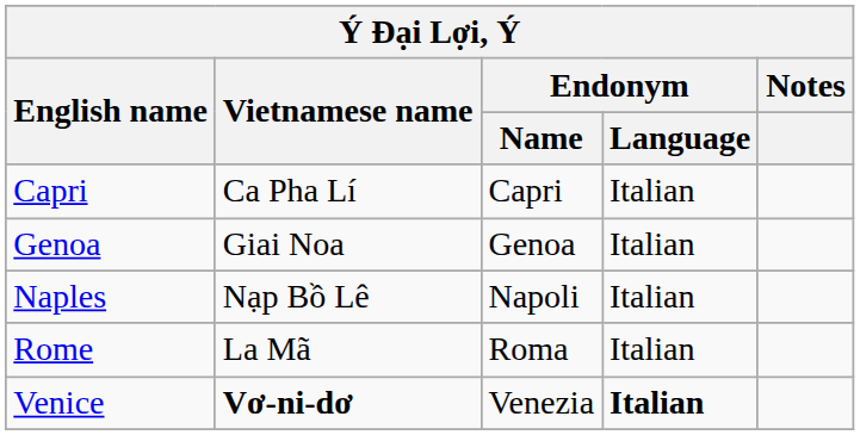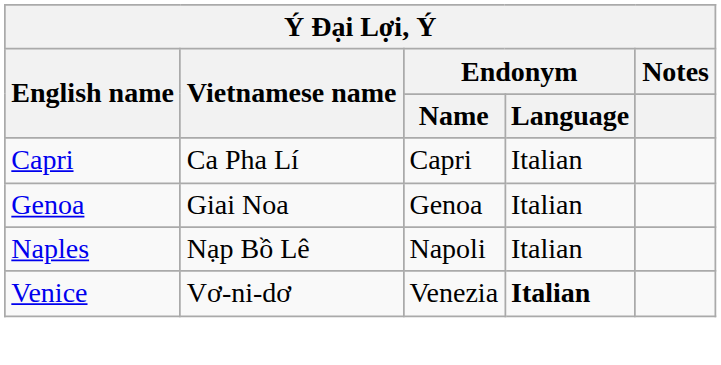- row: Rome | La Mã | Roma | Italian
Venice | Vietnamese name: bold -> normal
